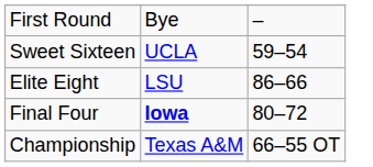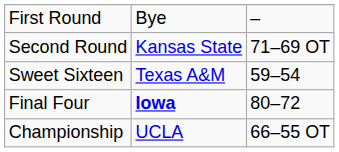+ row: Second Round | Kansas State | 71–69 OT
Sweet Sixteen | column 2: UCLA -> Texas A&M
- row: Elite Eight | LSU | 86–66
Championship | column 2: Texas A&M -> UCLA
